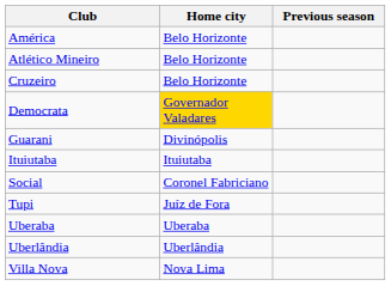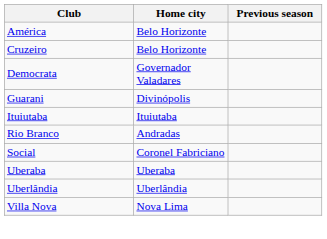- row: Atlético Mineiro | Belo Horizonte
Democrata | Home city: gold background -> no background
+ row: Rio Branco | Andradas
- row: Tupi | Juíz de Fora
